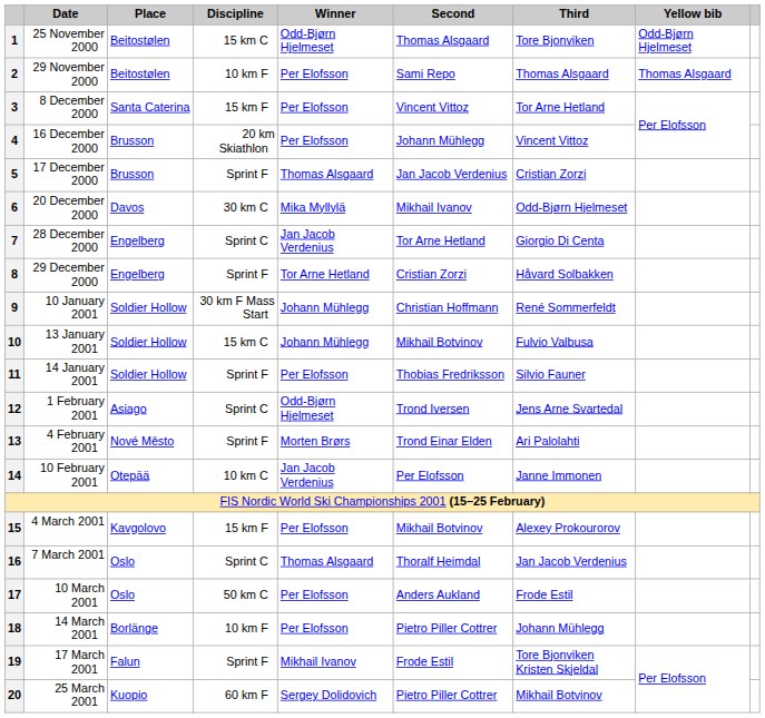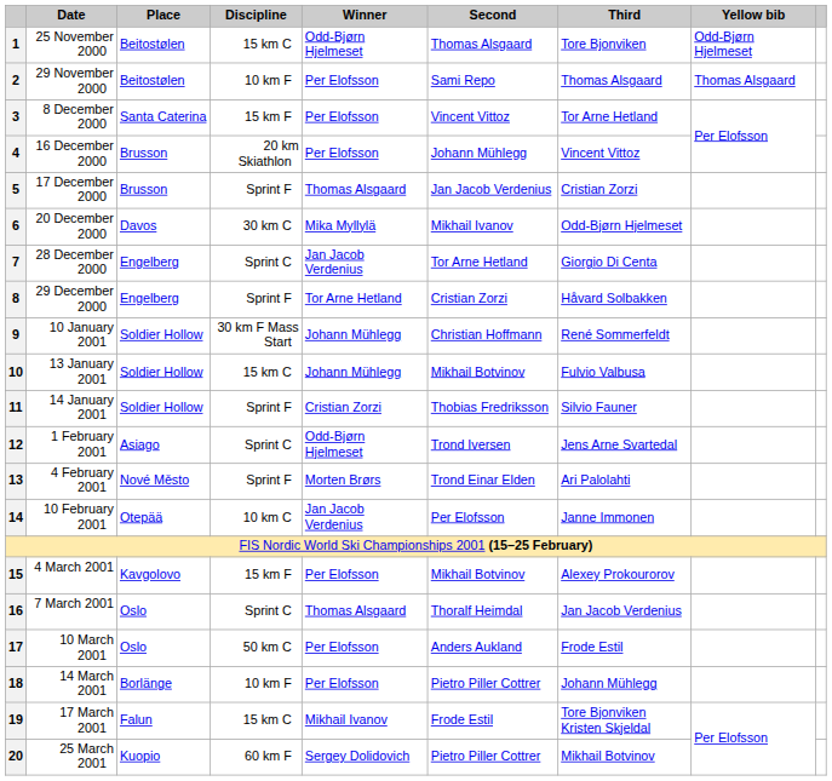11 | Winner: Per Elofsson -> Cristian Zorzi
19 | Discipline: Sprint F -> 15 km C
